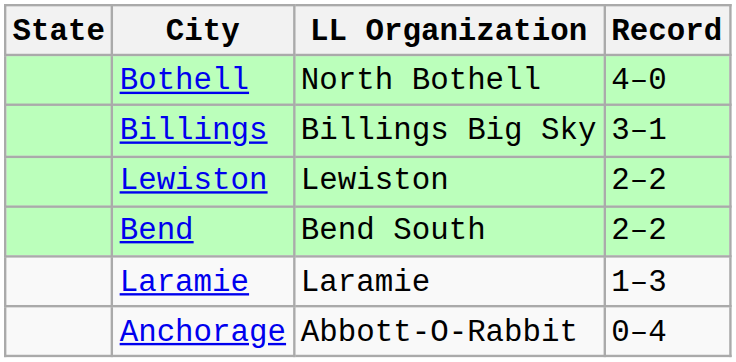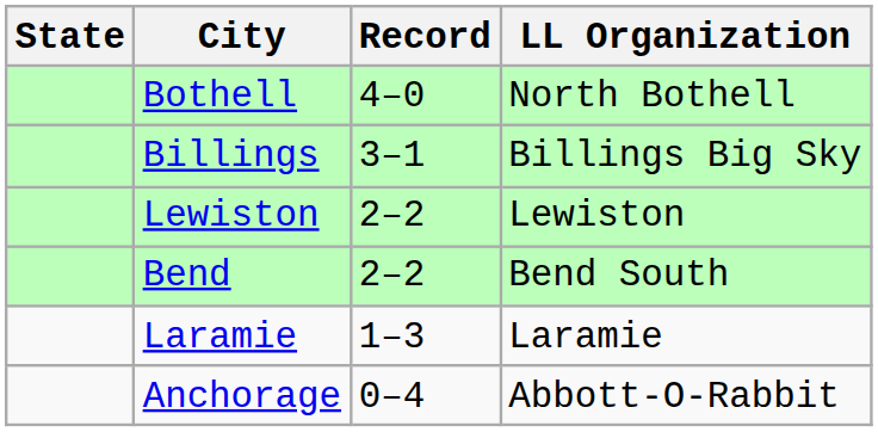columns swapped: LL Organization <-> Record
